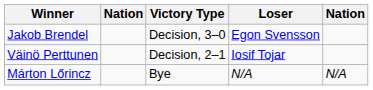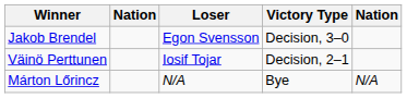columns swapped: Victory Type <-> Loser
